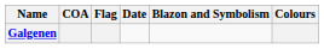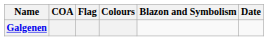columns swapped: Colours <-> Date
